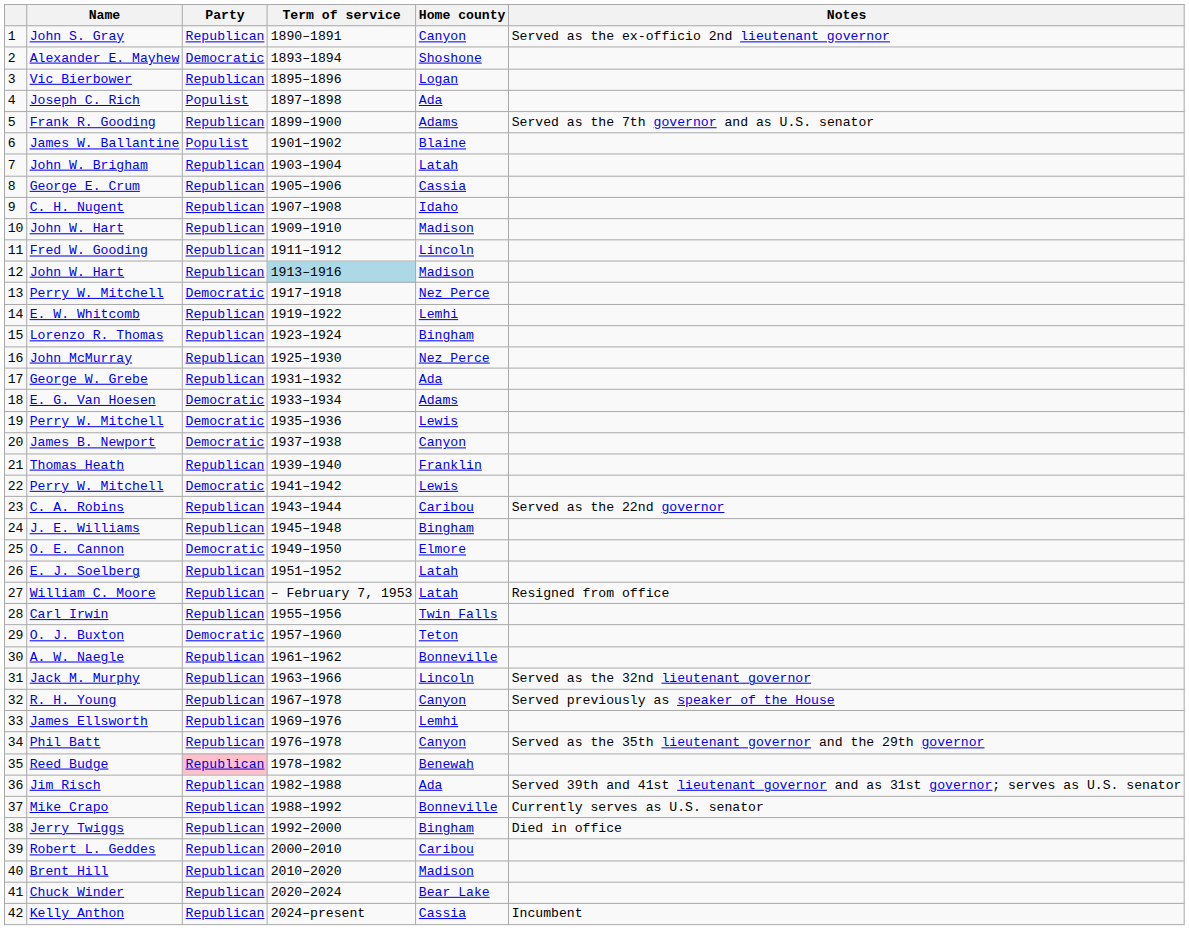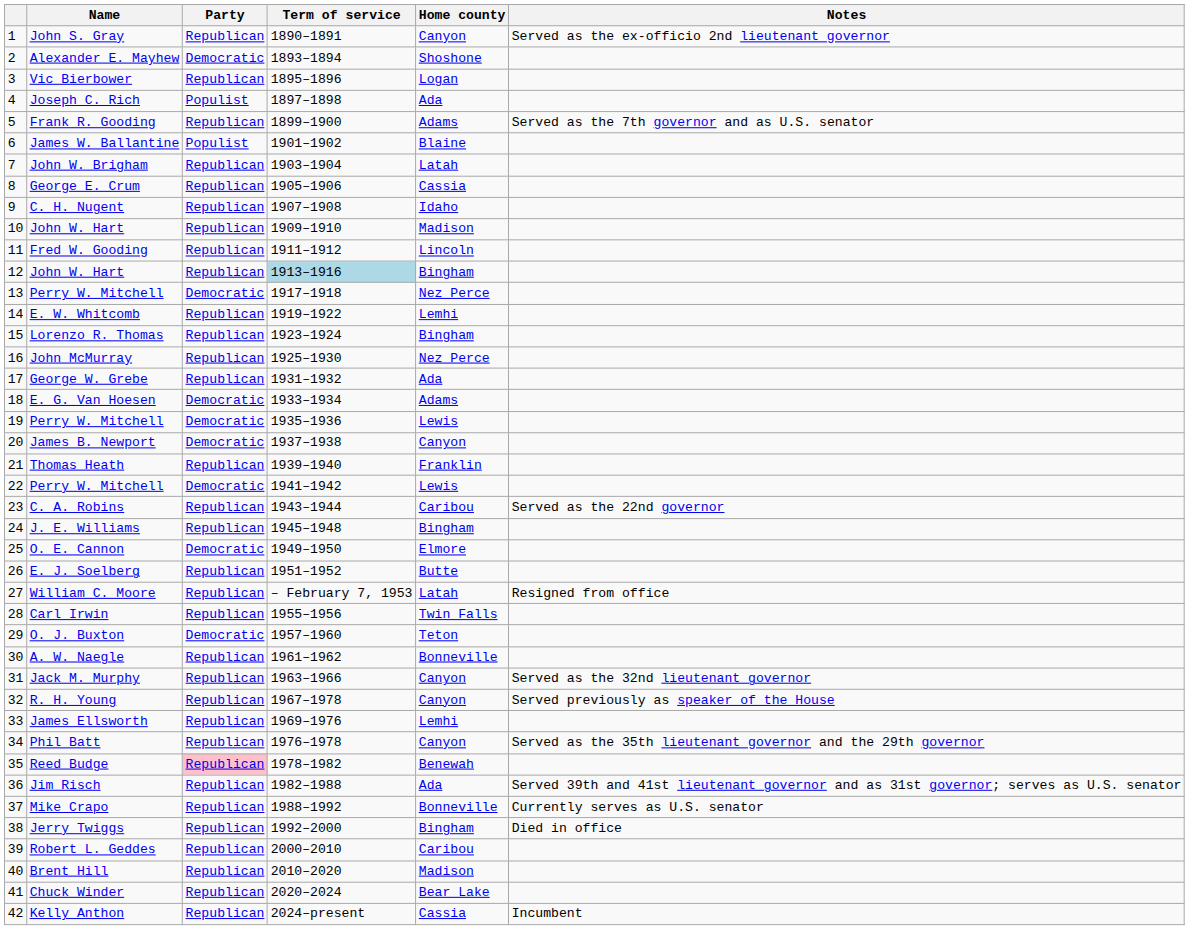12 / John W. Hart | Home county: Madison -> Bingham
E. J. Soelberg | Home county: Latah -> Butte
Jack M. Murphy | Home county: Lincoln -> Canyon
